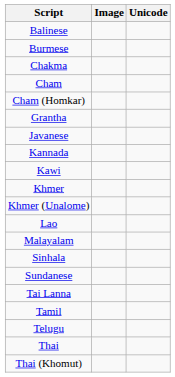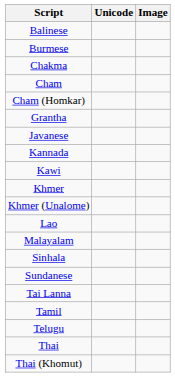columns swapped: Unicode <-> Image
